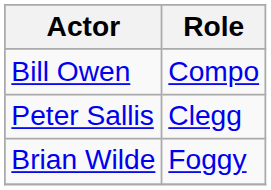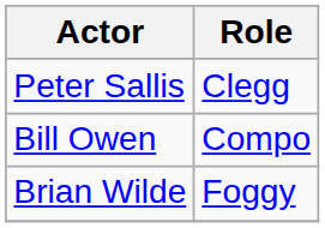rows swapped: Bill Owen <-> Peter Sallis
